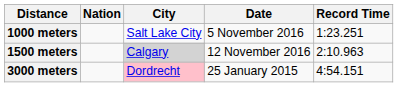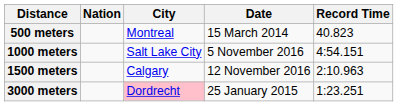+ row: 500 meters | Montreal | 15 March 2014 | 40.823
1000 meters | Record Time: 1:23.251 -> 4:54.151
1500 meters | City: lightgrey background -> no background
3000 meters | Record Time: 4:54.151 -> 1:23.251
